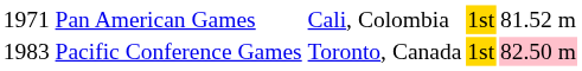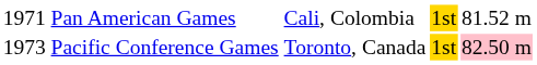Pacific Conference Games | column 1: 1983 -> 1973
